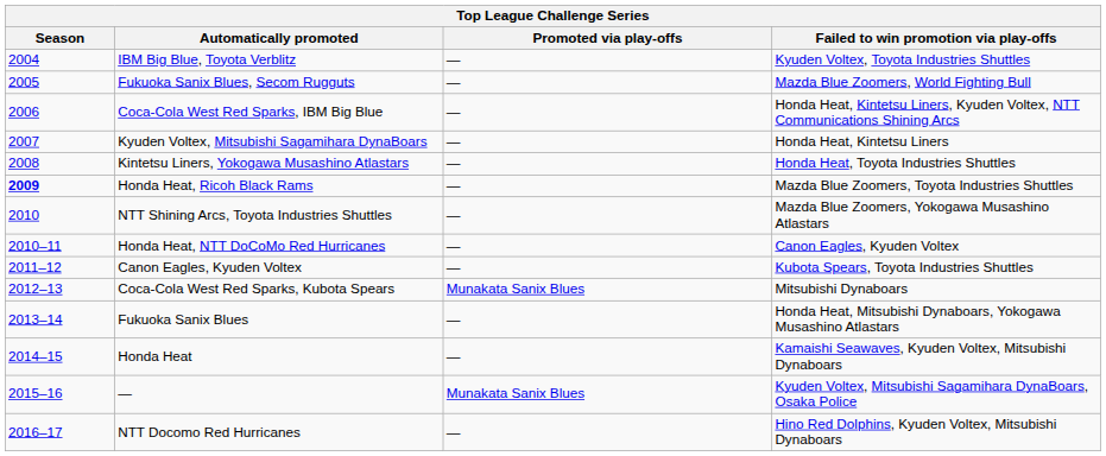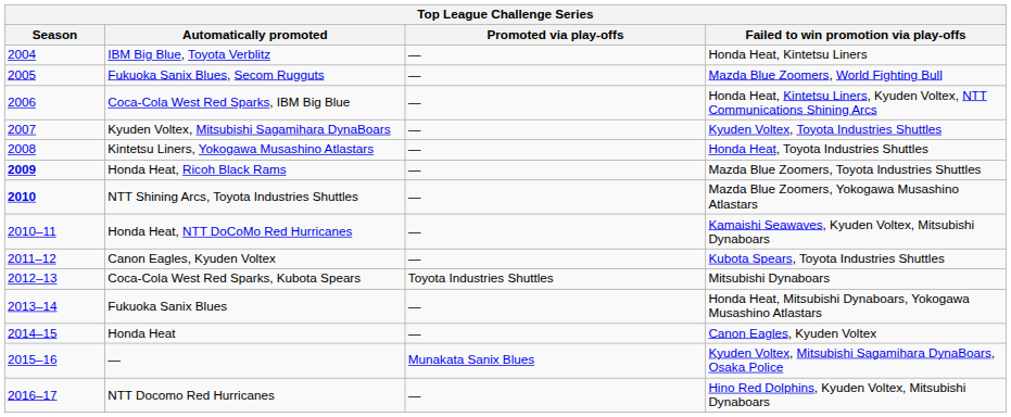IBM Big Blue, Toyota Verblitz | Failed to win promotion via play-offs: Kyuden Voltex, Toyota Industries Shuttles -> Honda Heat, Kintetsu Liners
Kyuden Voltex, Mitsubishi Sagamihara DynaBoars | Failed to win promotion via play-offs: Honda Heat, Kintetsu Liners -> Kyuden Voltex, Toyota Industries Shuttles
NTT Shining Arcs, Toyota Industries Shuttles | Season: normal -> bold
Honda Heat, NTT DoCoMo Red Hurricanes | Failed to win promotion via play-offs: Canon Eagles, Kyuden Voltex -> Kamaishi Seawaves, Kyuden Voltex, Mitsubishi Dynaboars
Coca-Cola West Red Sparks, Kubota Spears | Promoted via play-offs: Munakata Sanix Blues -> Toyota Industries Shuttles
Honda Heat | Failed to win promotion via play-offs: Kamaishi Seawaves, Kyuden Voltex, Mitsubishi Dynaboars -> Canon Eagles, Kyuden Voltex
